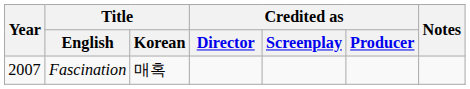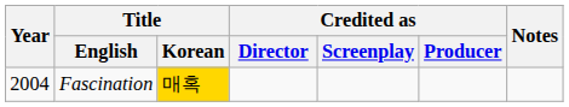Fascination | Year: 2007 -> 2004
Fascination | Title / Korean: no background -> gold background
